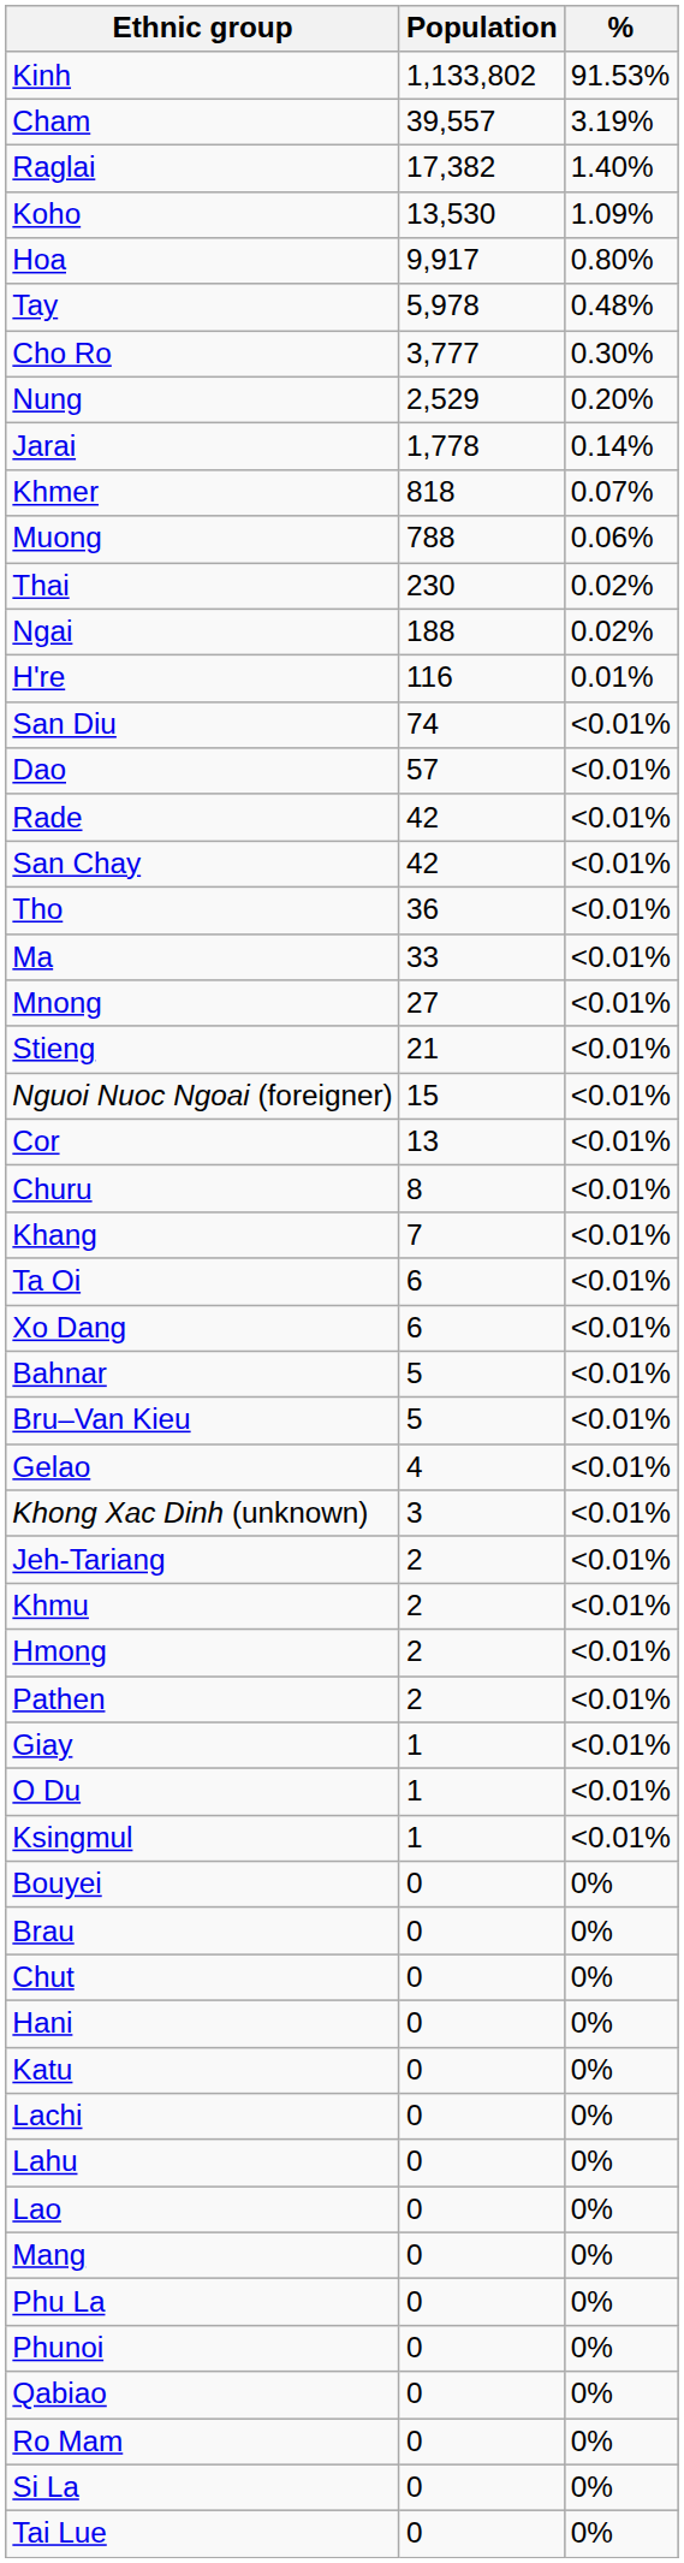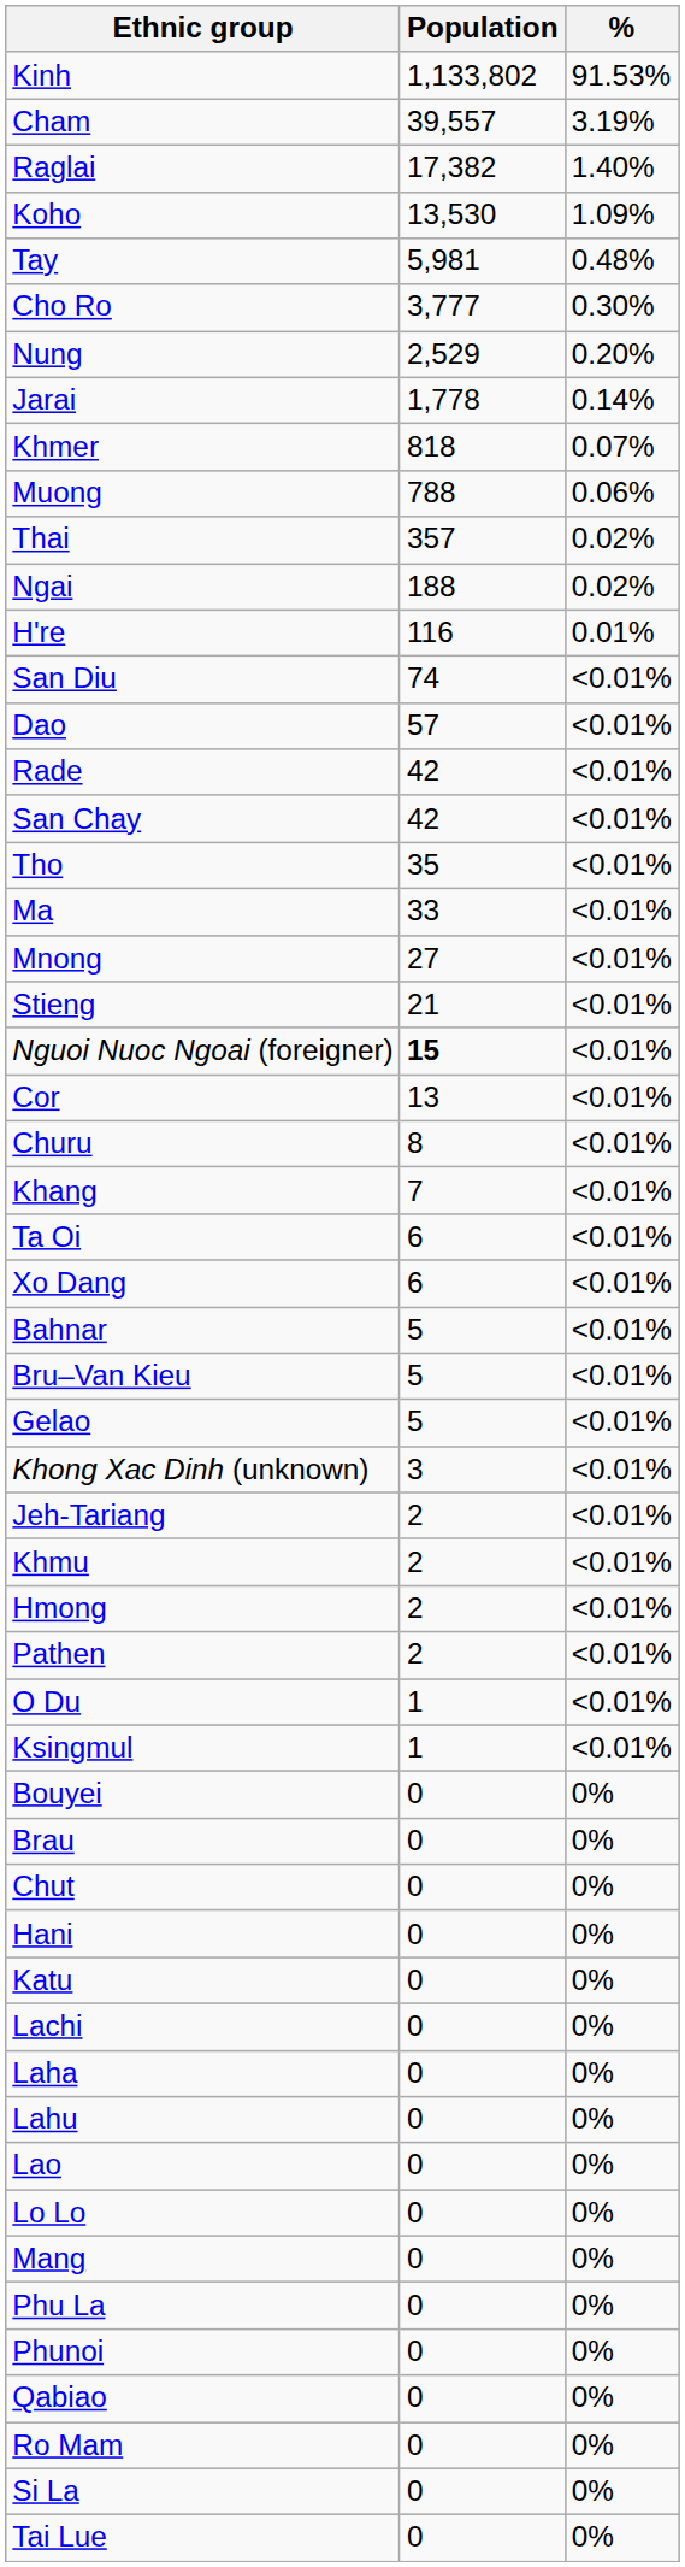- row: Hoa | 9,917 | 0.80%
Tay | Population: 5,978 -> 5,981
Thai | Population: 230 -> 357
Tho | Population: 36 -> 35
Nguoi Nuoc Ngoai (foreigner) | Population: normal -> bold
Gelao | Population: 4 -> 5
- row: Giay | 1 | <0.01%
+ row: Laha | 0 | 0%
+ row: Lo Lo | 0 | 0%
